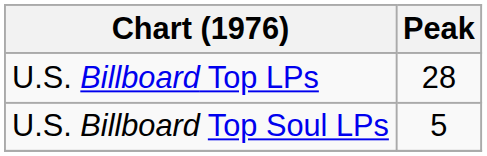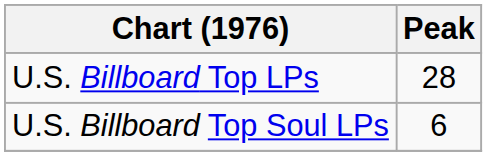U.S. Billboard Top Soul LPs | Peak: 5 -> 6
